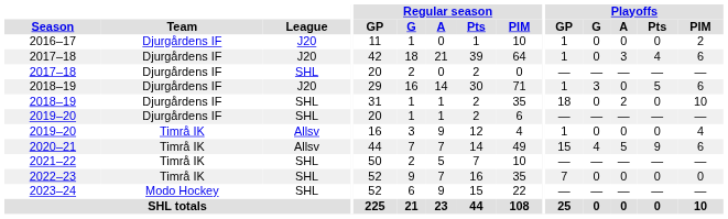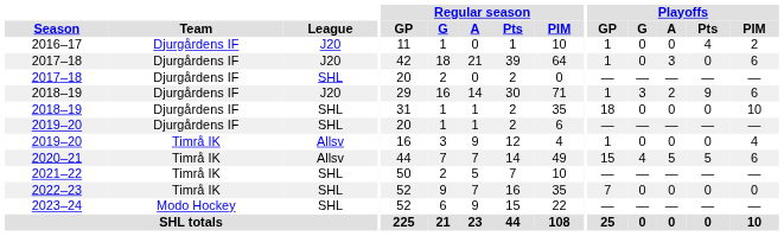2016–17 | Playoffs / Pts: 0 -> 4
2017–18 / J20 | Playoffs / Pts: 4 -> 0
2018–19 / J20 | Playoffs / A: 0 -> 2
2018–19 / J20 | Playoffs / Pts: 5 -> 9
2018–19 / SHL | Playoffs / A: 2 -> 0
2020–21 | Playoffs / Pts: 9 -> 5
